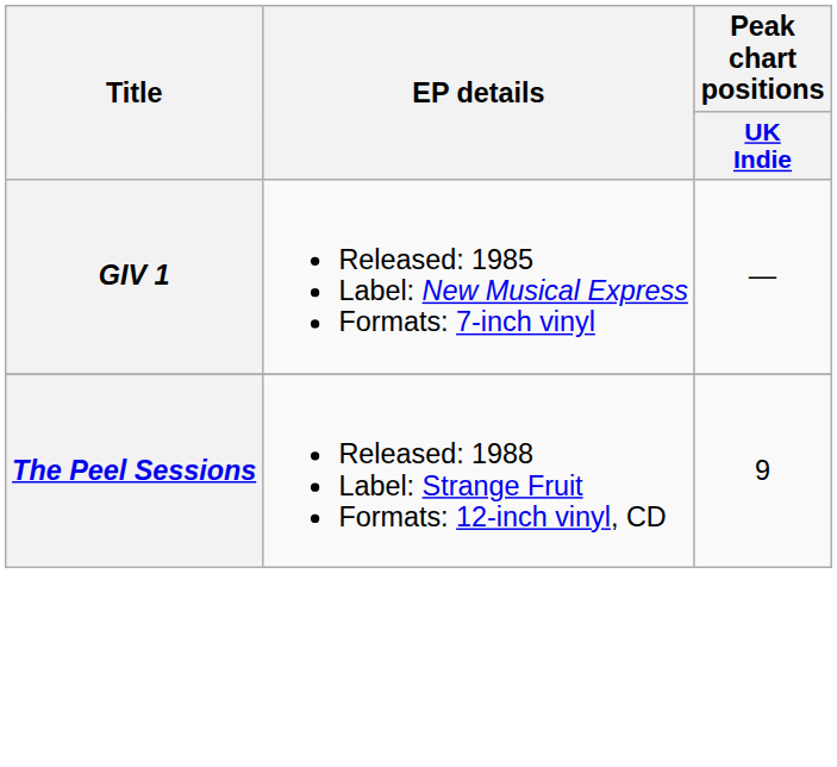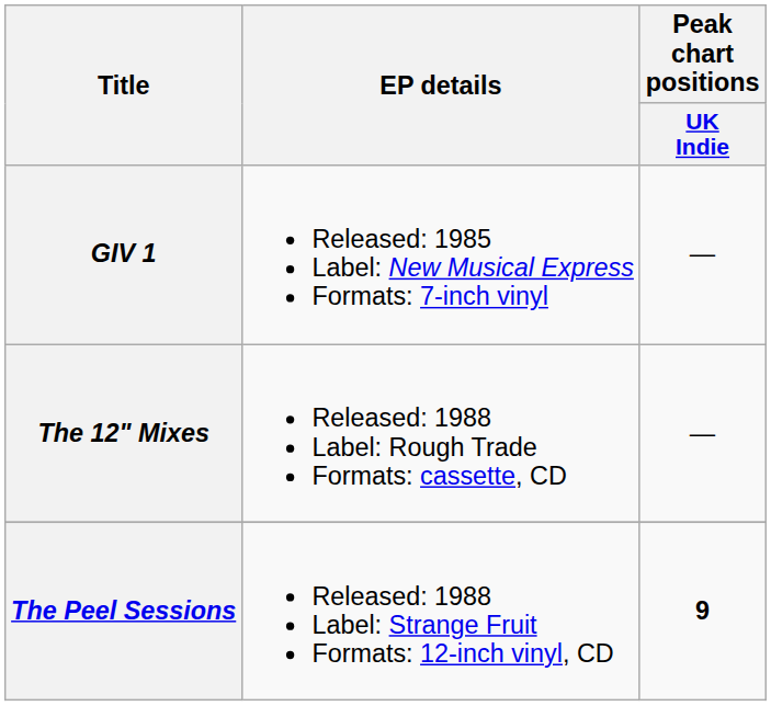+ row: The 12" Mixes | Released: 1988 Label: Rough Trade Formats: cassette, CD | —
The Peel Sessions | Peak chart positions / UK Indie: normal -> bold
